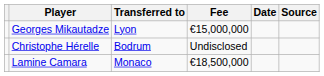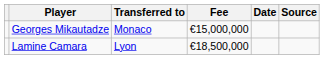Georges Mikautadze | Transferred to: Lyon -> Monaco
- row: Christophe Hérelle | Bodrum | Undisclosed
Lamine Camara | Transferred to: Monaco -> Lyon
